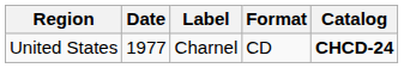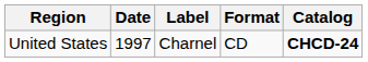United States | Date: 1977 -> 1997
